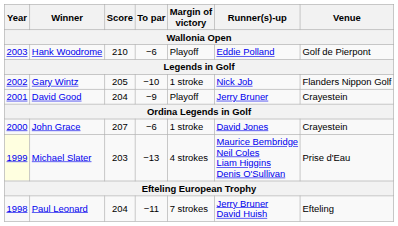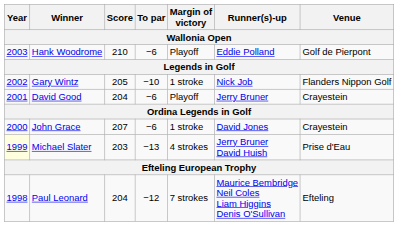David Good | To par: −9 -> −6
Michael Slater | Runner(s)-up: Maurice Bembridge Neil Coles Liam Higgins Denis O'Sullivan -> Jerry Bruner David Huish
Paul Leonard | To par: −11 -> −12
Paul Leonard | Runner(s)-up: Jerry Bruner David Huish -> Maurice Bembridge Neil Coles Liam Higgins Denis O'Sullivan
